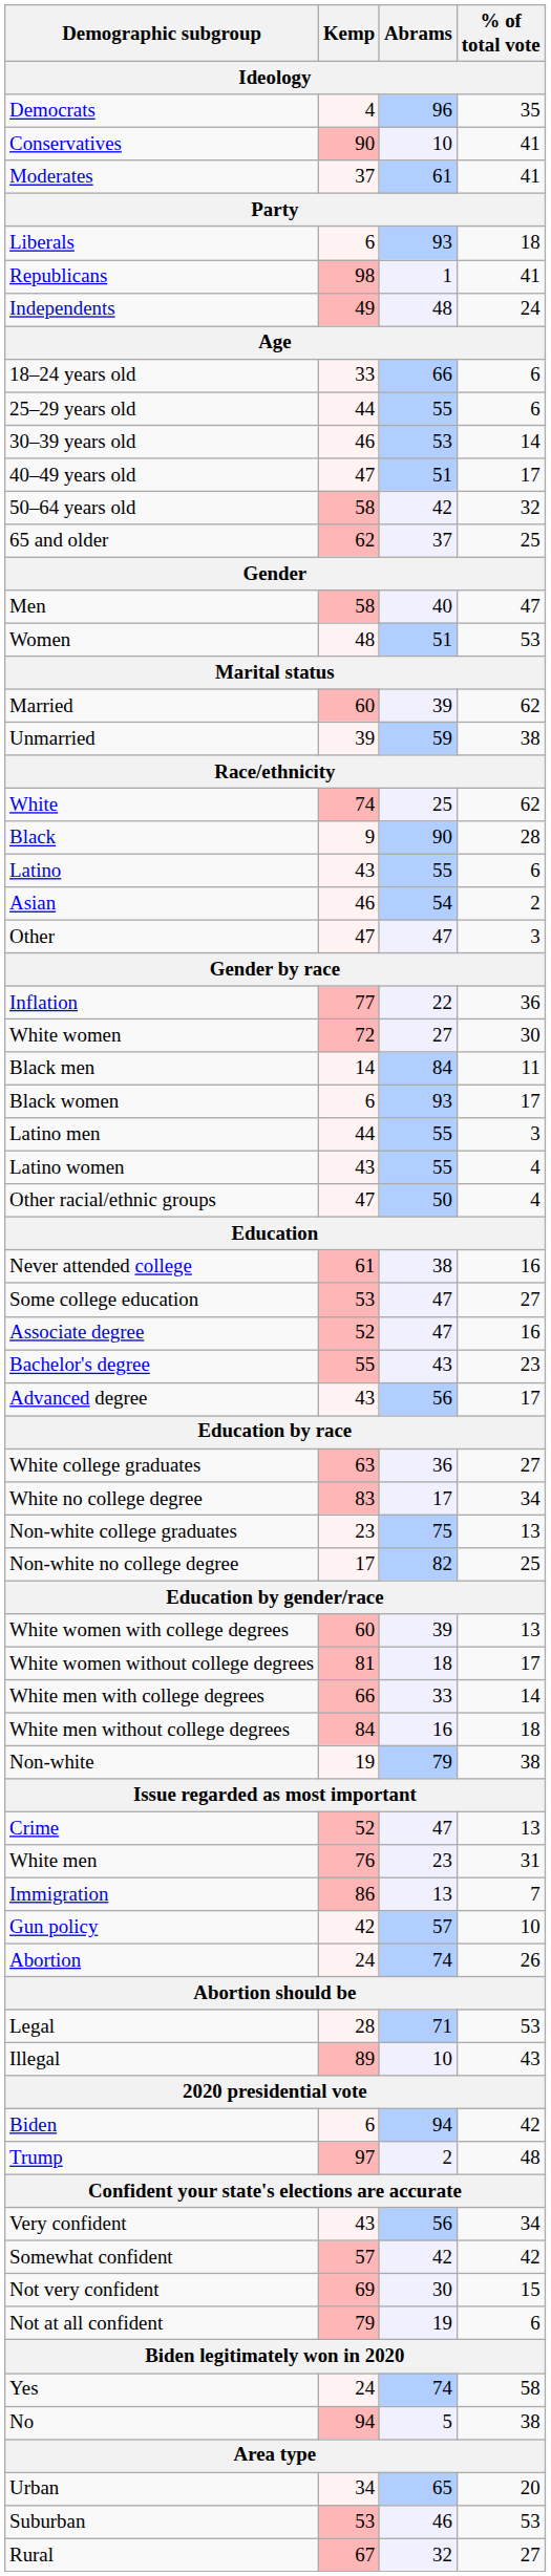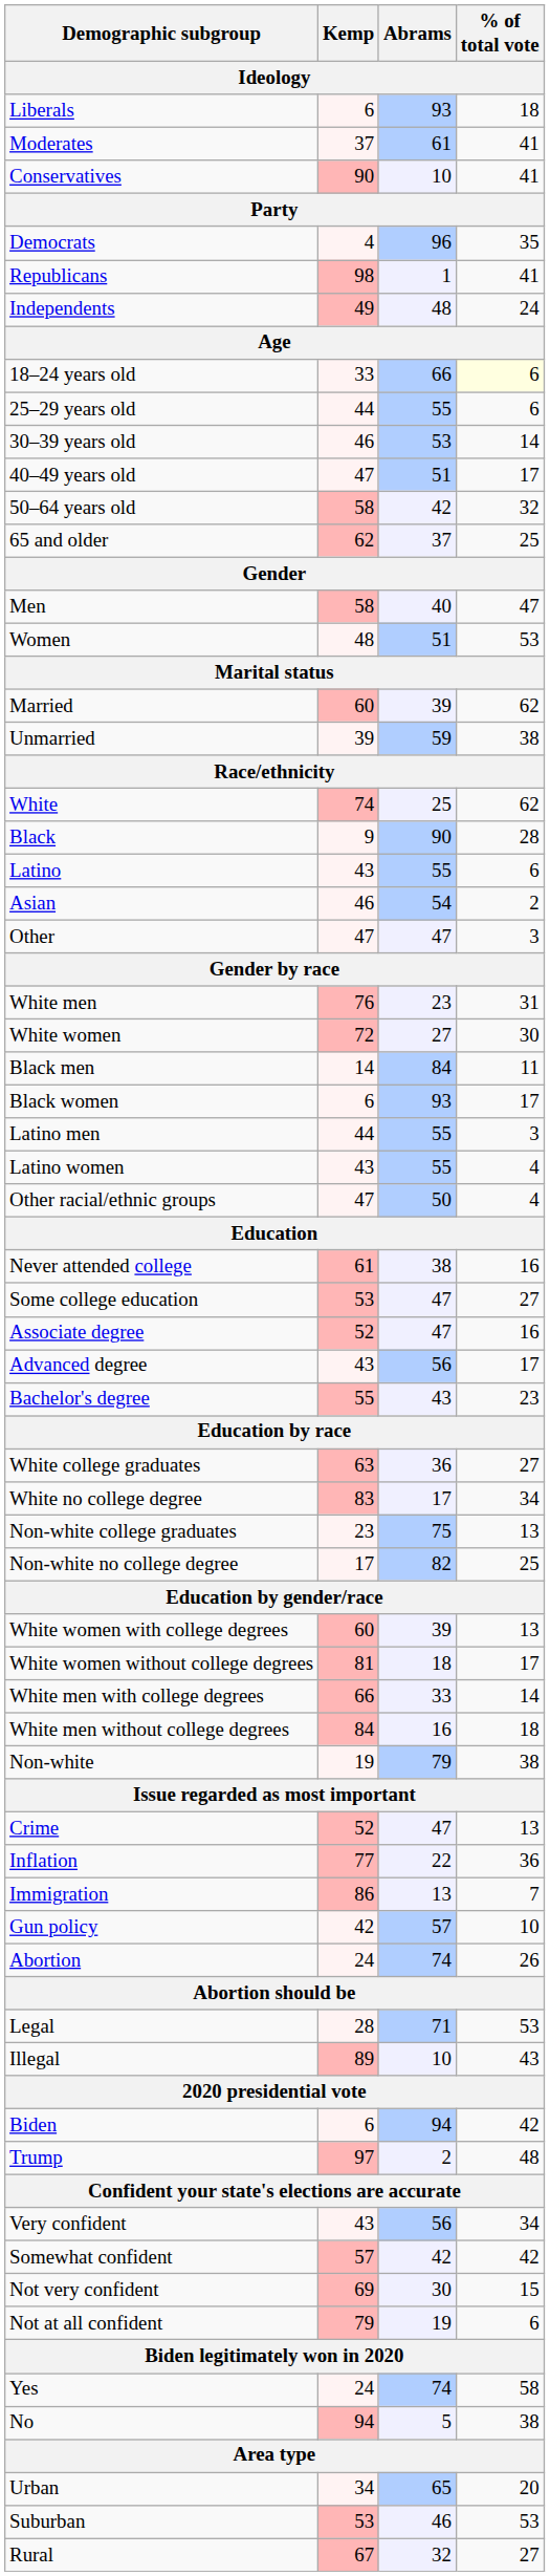rows swapped: Liberals <-> Democrats
rows swapped: Moderates <-> Conservatives
18–24 years old | % of total vote: no background -> lightyellow background
rows swapped: White men <-> Inflation
rows swapped: Bachelor's degree <-> Advanced degree
